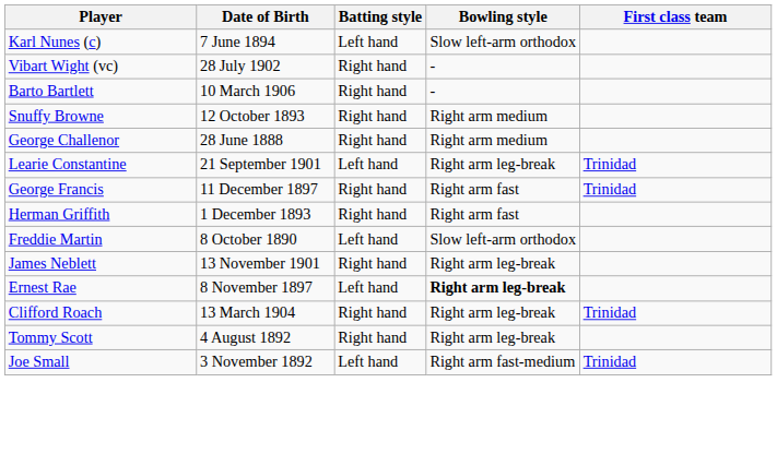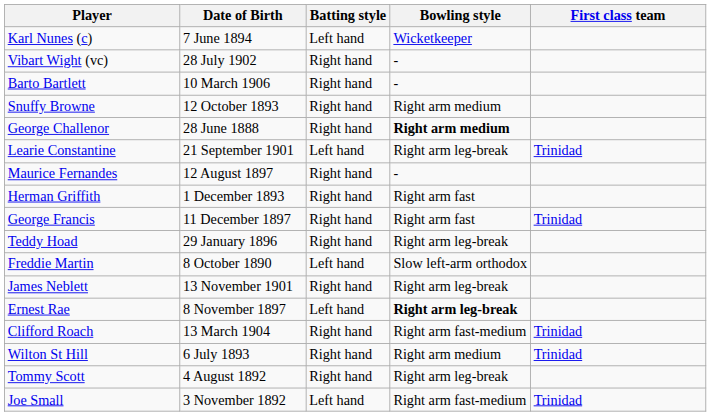Karl Nunes (c) | Bowling style: Slow left-arm orthodox -> Wicketkeeper
George Challenor | Bowling style: normal -> bold
+ row: Maurice Fernandes | 12 August 1897 | Right hand | -
rows swapped: George Francis <-> Herman Griffith
+ row: Teddy Hoad | 29 January 1896 | Right hand | Right arm leg-break
Clifford Roach | Bowling style: Right arm leg-break -> Right arm fast-medium
+ row: Wilton St Hill | 6 July 1893 | Right hand | Right arm medium | Trinidad
